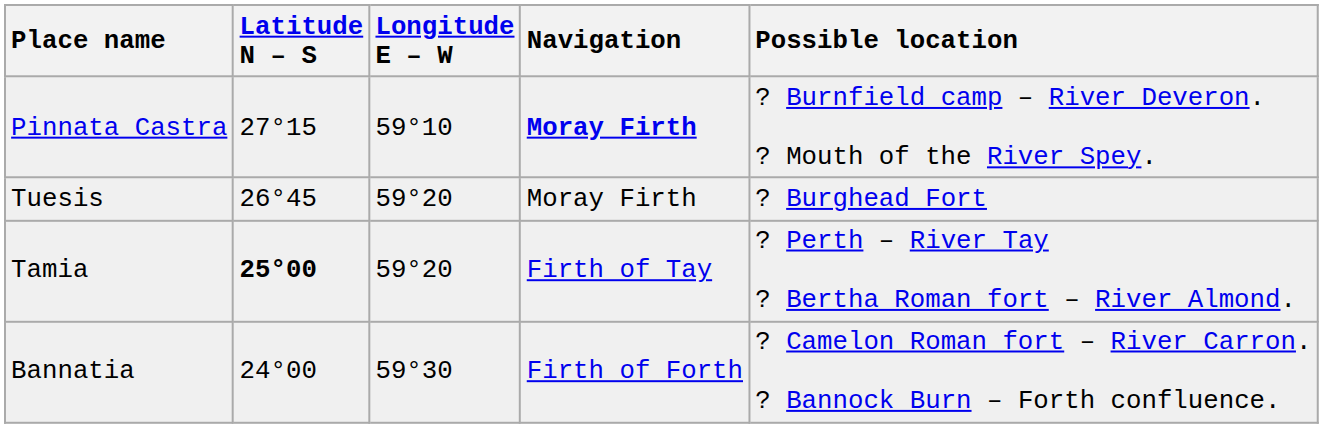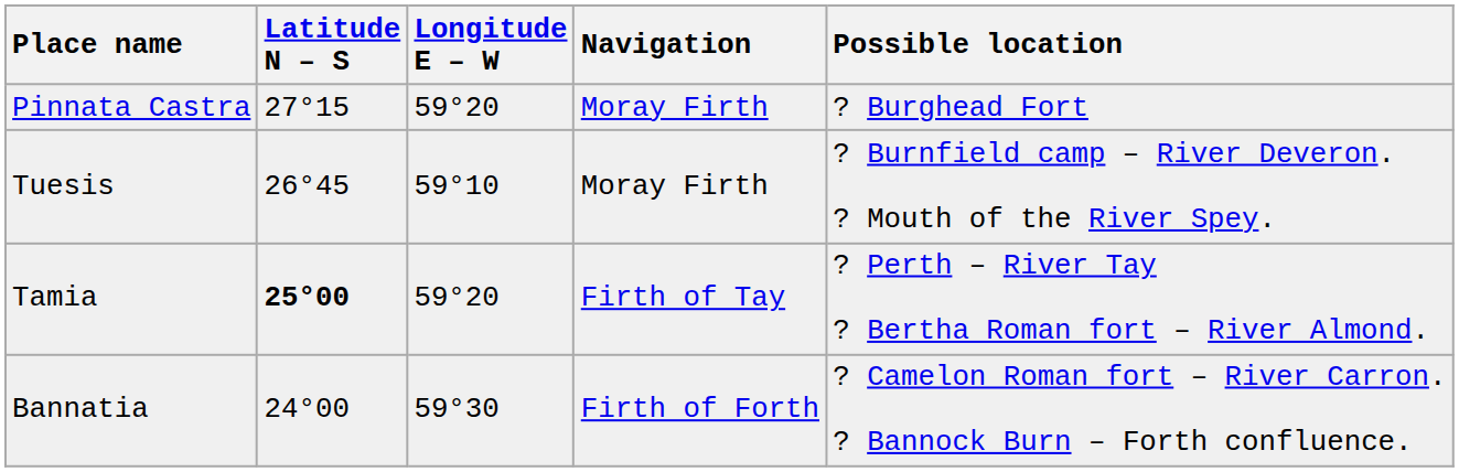Pinnata Castra | Longitude E – W: 59°10 -> 59°20
Pinnata Castra | Navigation: bold -> normal
Pinnata Castra | Possible location: ? Burnfield camp – River Deveron. ? Mouth of the River Spey. -> ? Burghead Fort
Tuesis | Longitude E – W: 59°20 -> 59°10
Tuesis | Possible location: ? Burghead Fort -> ? Burnfield camp – River Deveron. ? Mouth of the River Spey.
